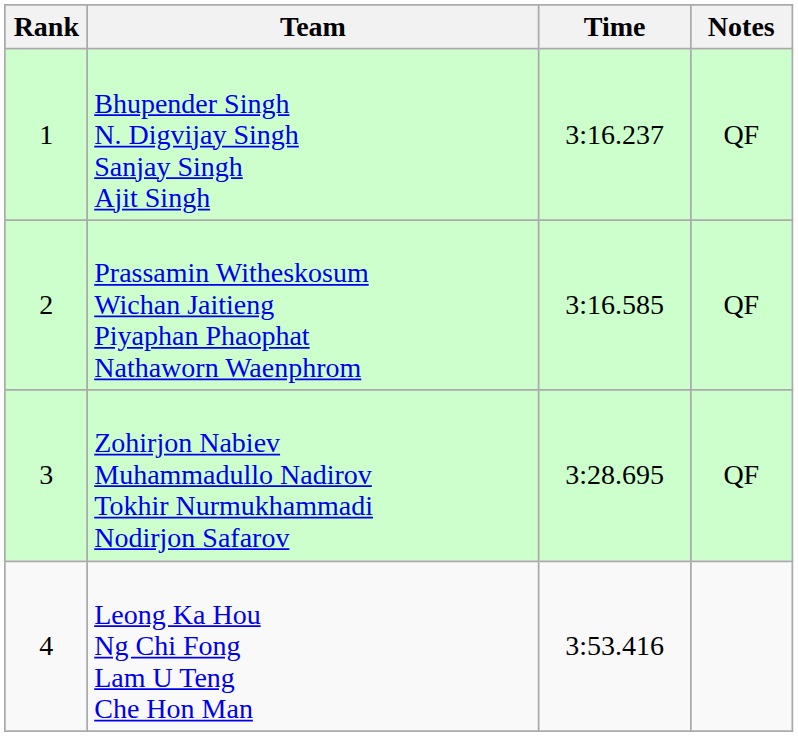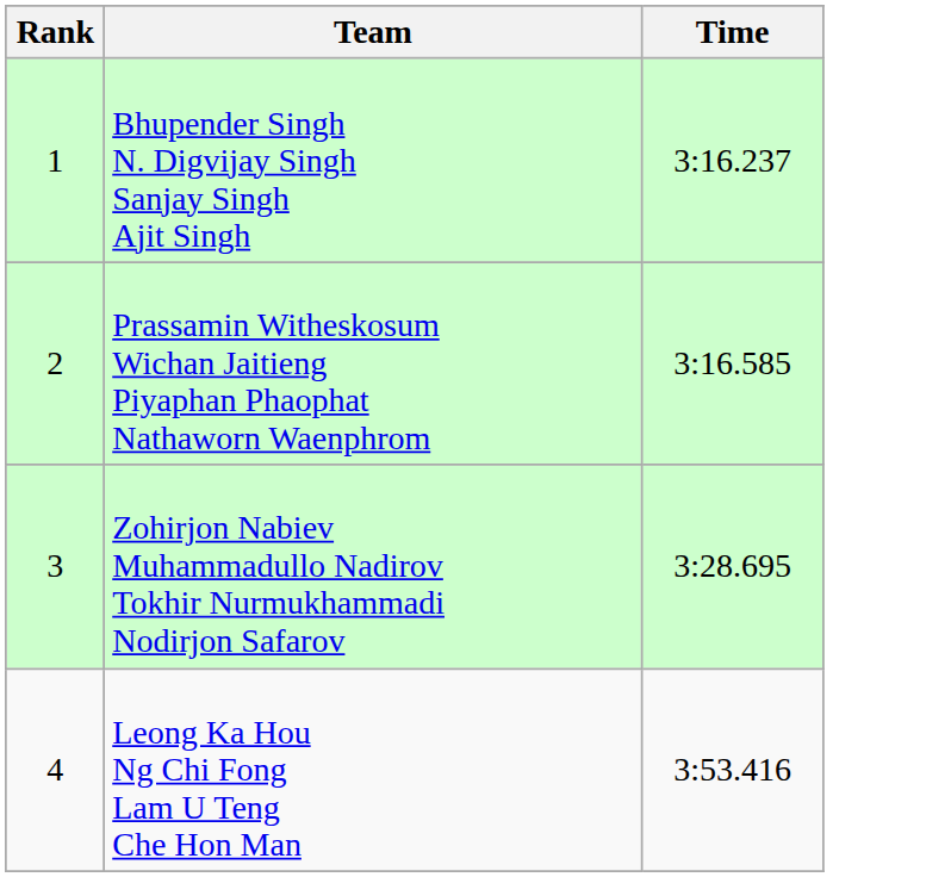- column: Notes | QF | QF | QF
